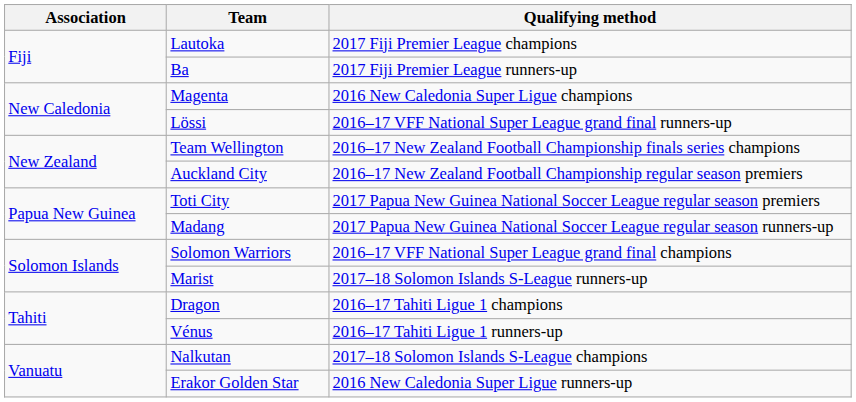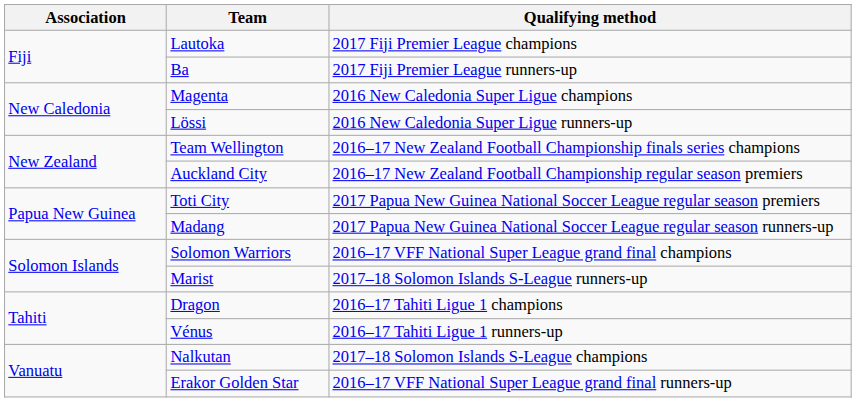Lössi | Qualifying method: 2016–17 VFF National Super League grand final runners-up -> 2016 New Caledonia Super Ligue runners-up
Erakor Golden Star | Qualifying method: 2016 New Caledonia Super Ligue runners-up -> 2016–17 VFF National Super League grand final runners-up
